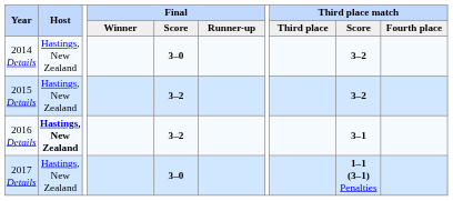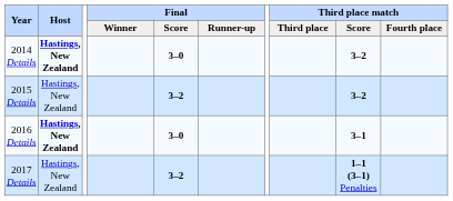2014 Details | Host: normal -> bold
2016 Details | Final / Score: 3–2 -> 3–0
2017 Details | Final / Score: 3–0 -> 3–2
